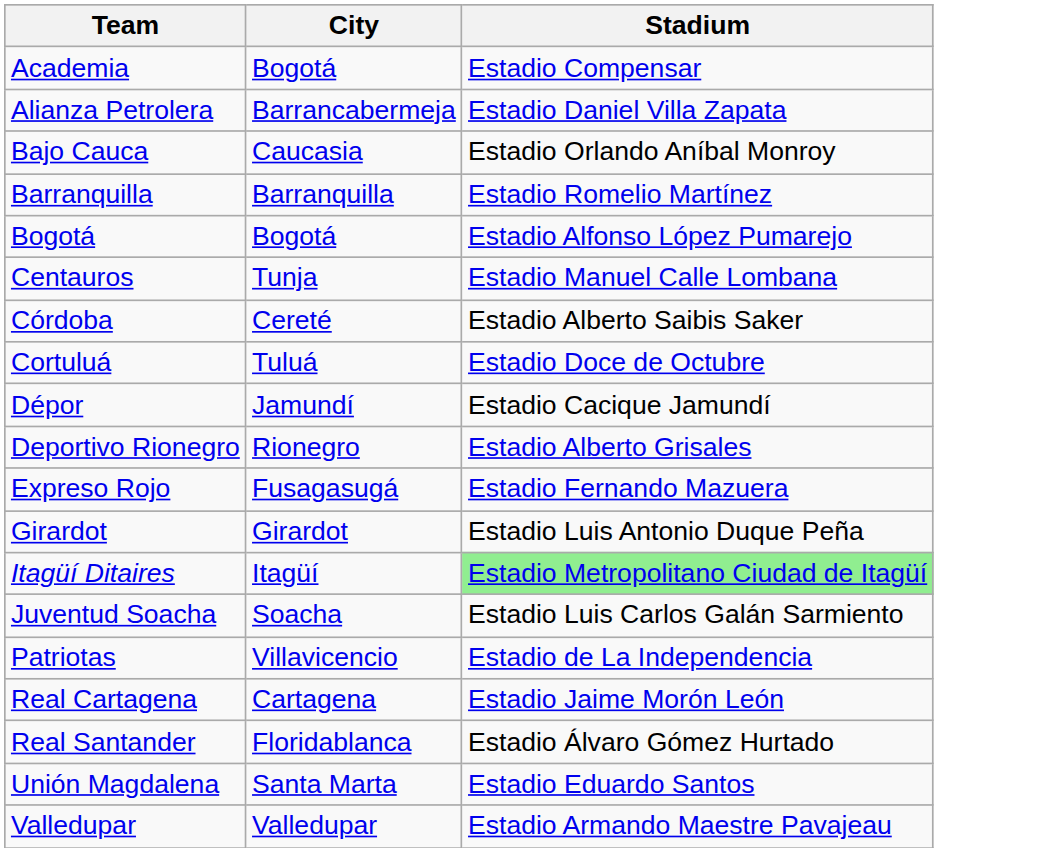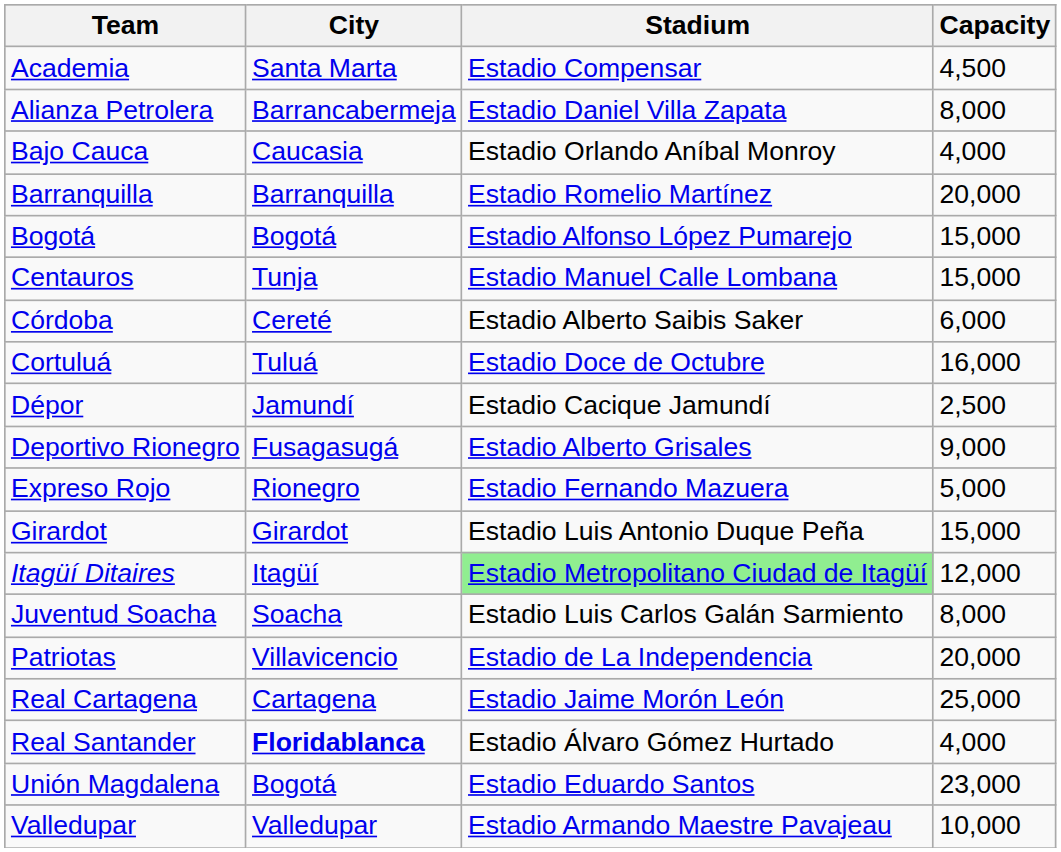+ column: Capacity | 4,500 | 8,000 | 4,000 | 20,000 | 15,000 | 15,000 | 6,000 | 16,000 | 2,500 | 9,000 | 5,000 | 15,000 | 12,000 | 8,000 | 20,000 | 25,000 | 4,000 | 23,000 | 10,000
Academia | City: Bogotá -> Santa Marta
Deportivo Rionegro | City: Rionegro -> Fusagasugá
Expreso Rojo | City: Fusagasugá -> Rionegro
Real Santander | City: normal -> bold
Unión Magdalena | City: Santa Marta -> Bogotá
